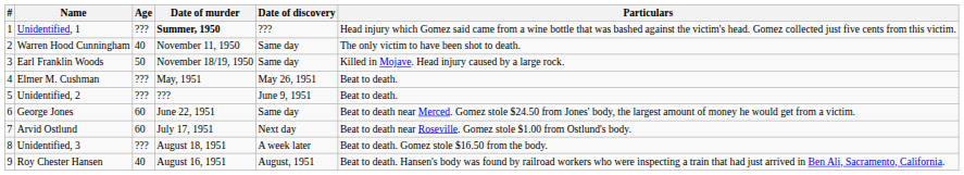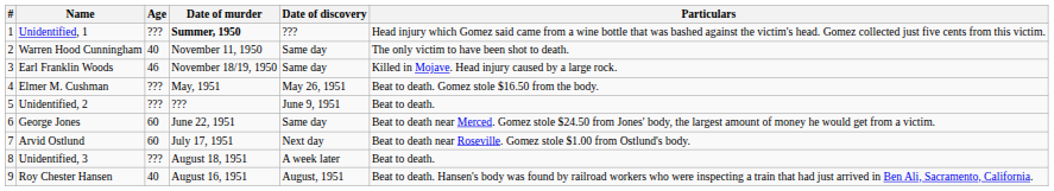Earl Franklin Woods | Age: 50 -> 46
Elmer M. Cushman | Particulars: Beat to death. -> Beat to death. Gomez stole $16.50 from the body.
Unidentified, 3 | Particulars: Beat to death. Gomez stole $16.50 from the body. -> Beat to death.
